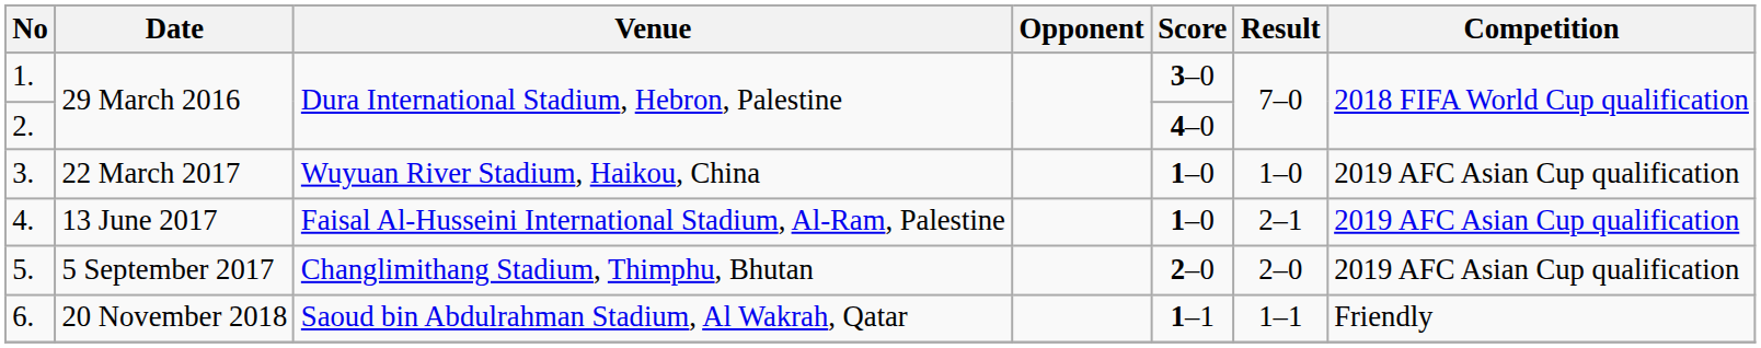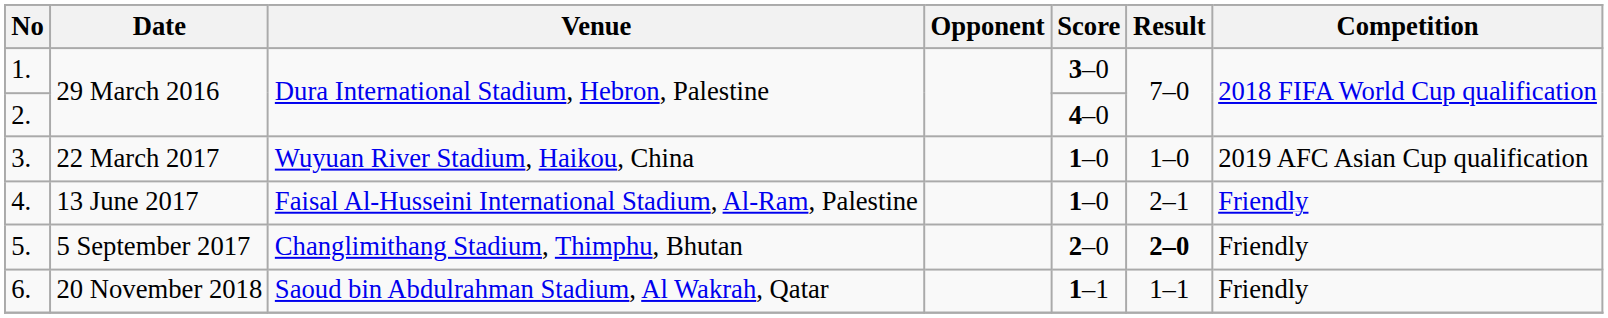4. | Competition: 2019 AFC Asian Cup qualification -> Friendly
5. | Result: normal -> bold
5. | Competition: 2019 AFC Asian Cup qualification -> Friendly
